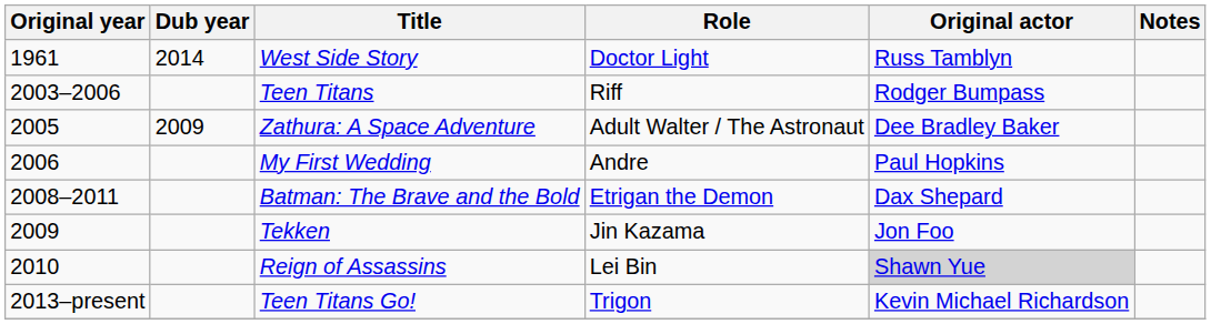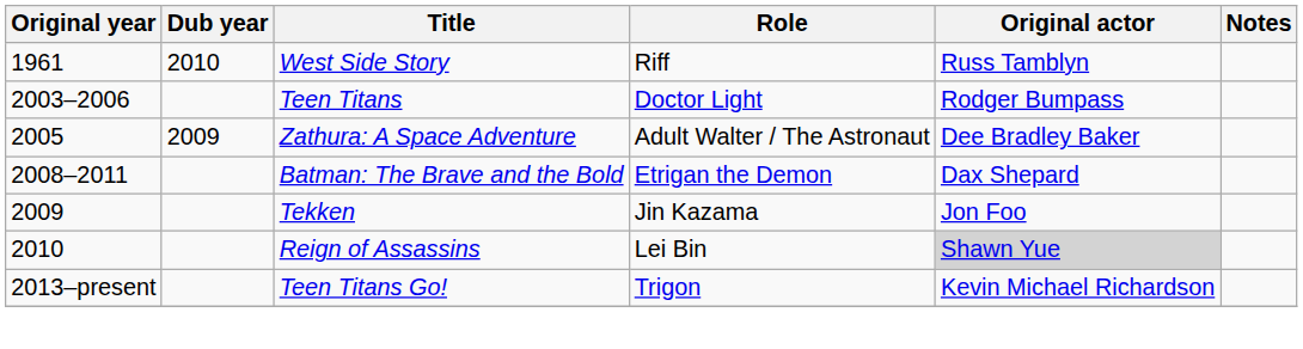West Side Story | Dub year: 2014 -> 2010
West Side Story | Role: Doctor Light -> Riff
Teen Titans | Role: Riff -> Doctor Light
- row: 2006 | My First Wedding | Andre | Paul Hopkins
